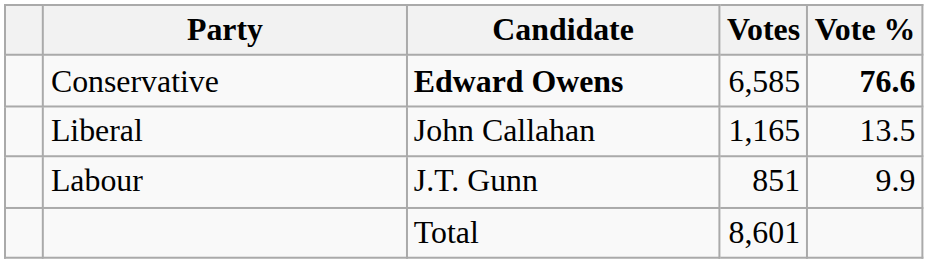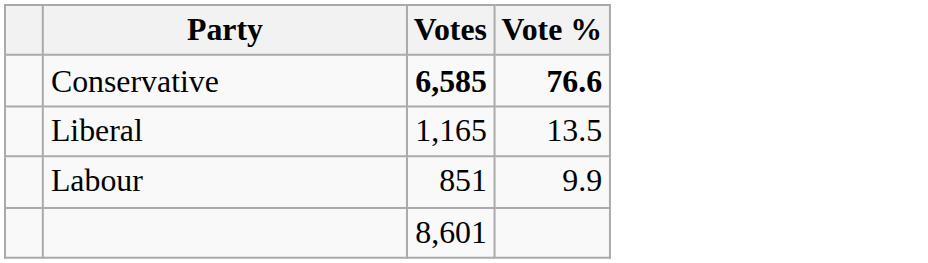- column: Candidate | Edward Owens | John Callahan | J.T. Gunn | Total
Conservative | Votes: normal -> bold
